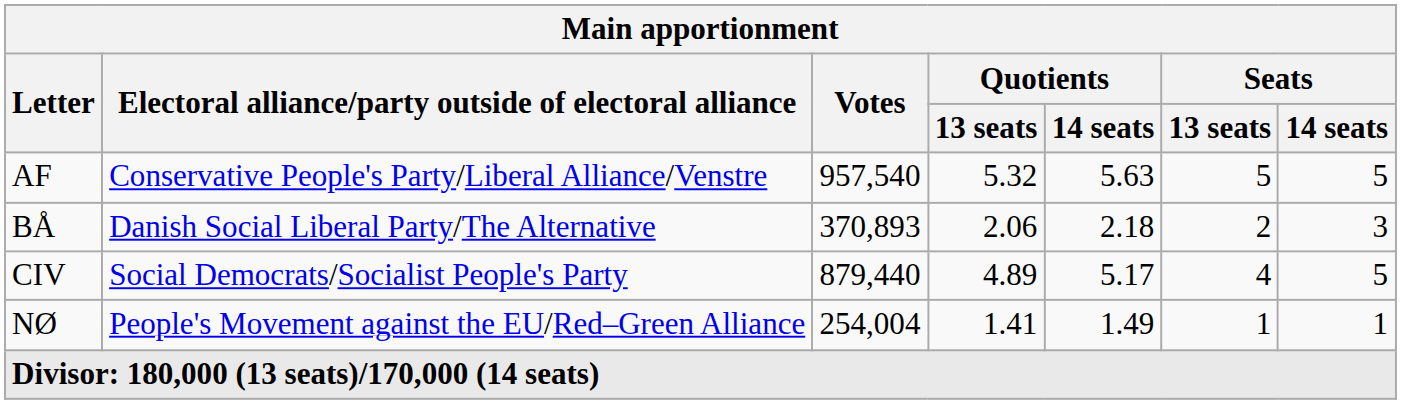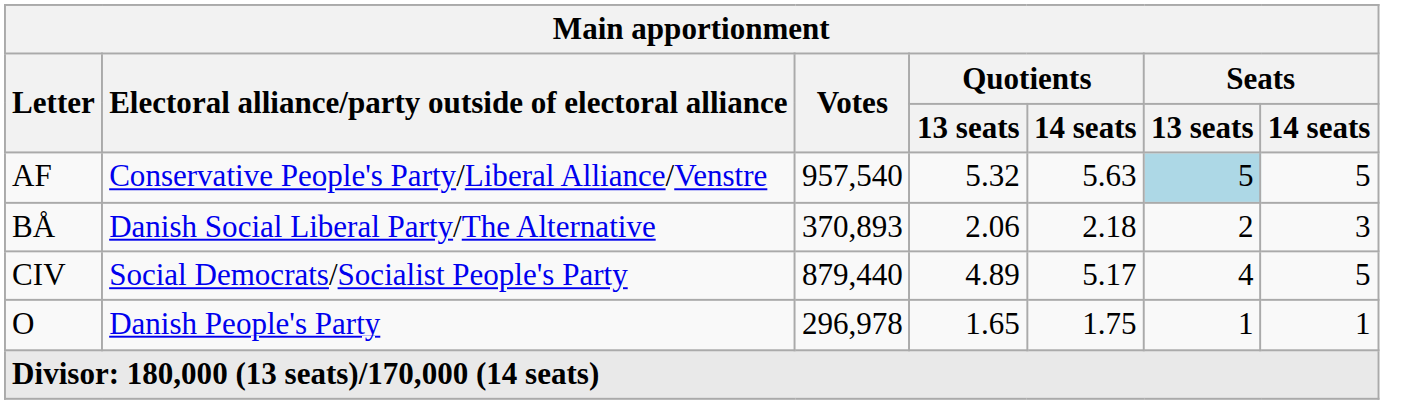AF | Seats / 13 seats: no background -> lightblue background
- row: NØ | People's Movement against the EU/Red–Green Alliance | 254,004 | 1.41 | 1.49 | 1 | 1
+ row: O | Danish People's Party | 296,978 | 1.65 | 1.75 | 1 | 1
